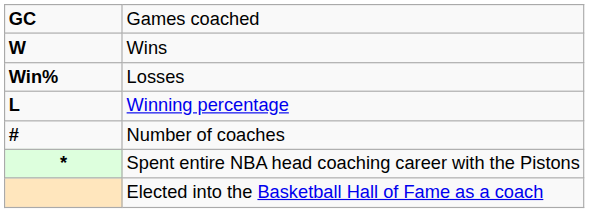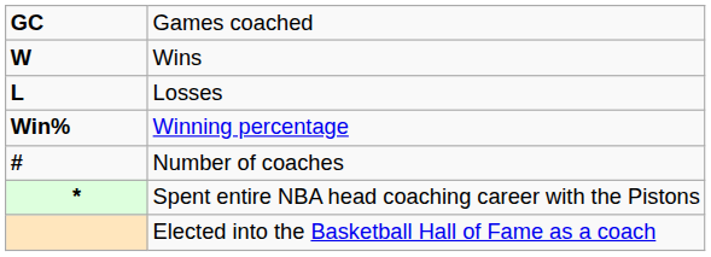Losses | column 1: Win% -> L
Winning percentage | column 1: L -> Win%
